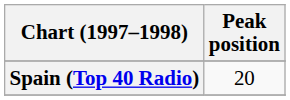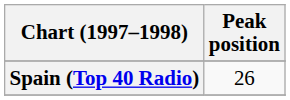Spain (Top 40 Radio) | Peak position: 20 -> 26
